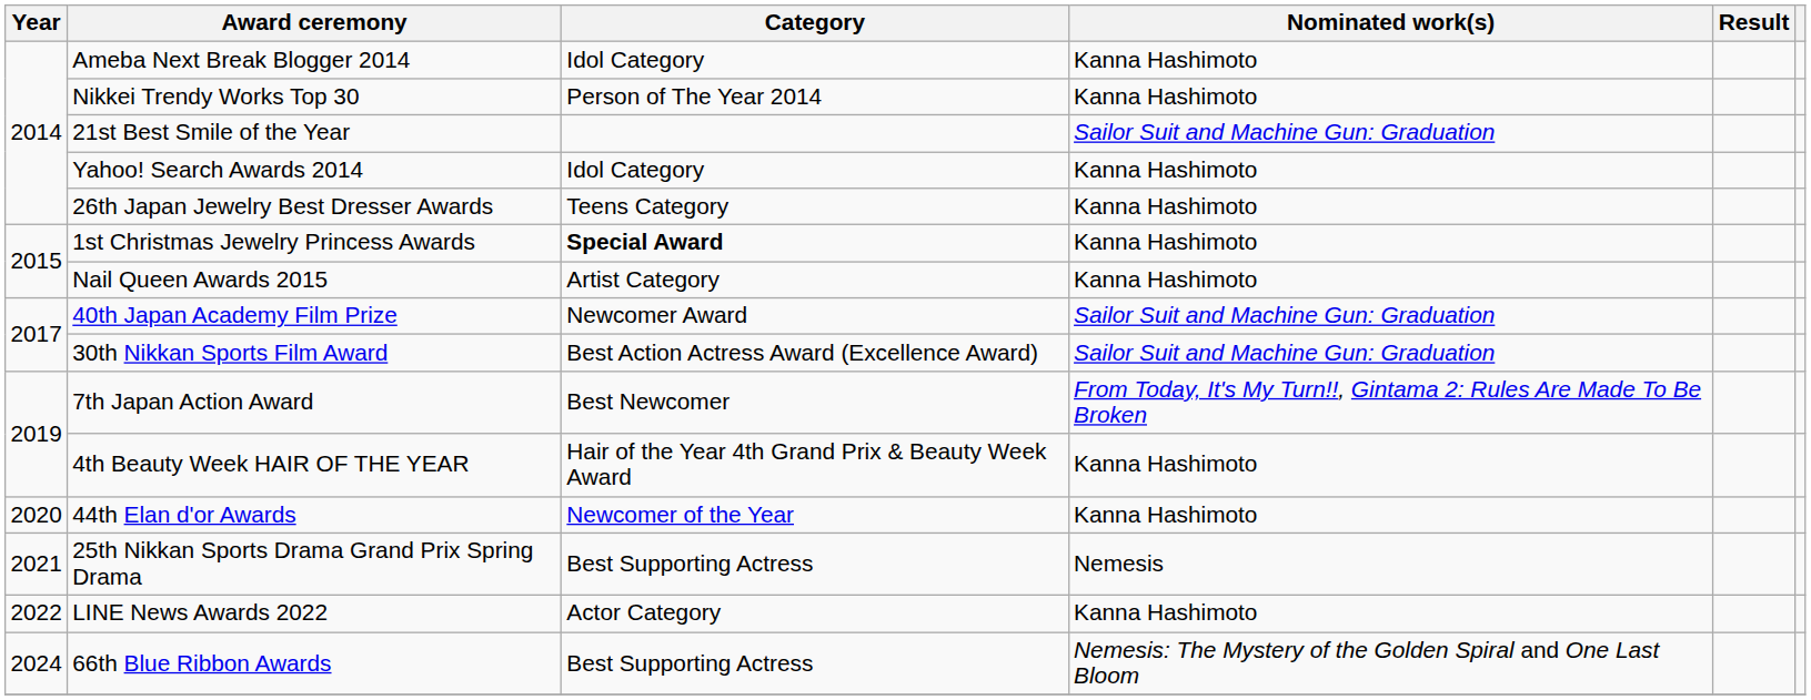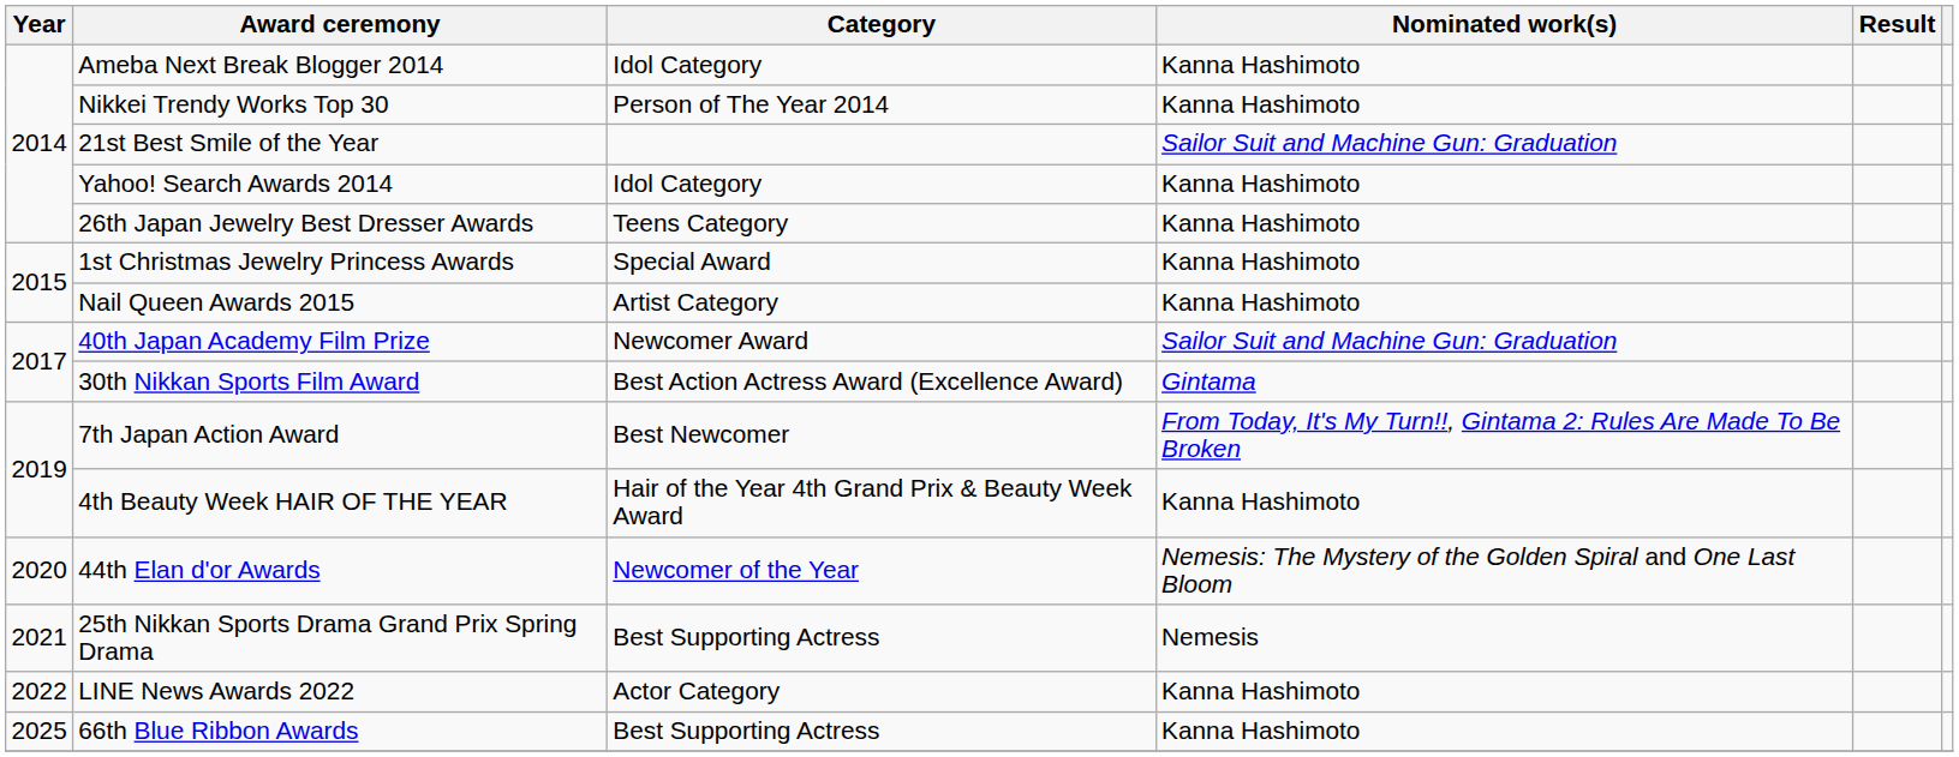1st Christmas Jewelry Princess Awards | Category: bold -> normal
30th Nikkan Sports Film Award | Nominated work(s): Sailor Suit and Machine Gun: Graduation -> Gintama
44th Elan d'or Awards | Nominated work(s): Kanna Hashimoto -> Nemesis: The Mystery of the Golden Spiral and One Last Bloom
66th Blue Ribbon Awards | Year: 2024 -> 2025
66th Blue Ribbon Awards | Nominated work(s): Nemesis: The Mystery of the Golden Spiral and One Last Bloom -> Kanna Hashimoto
